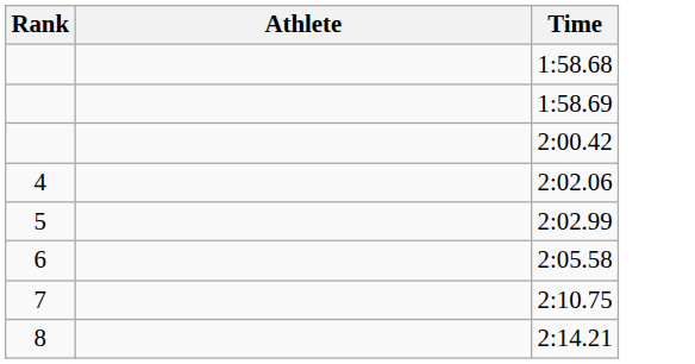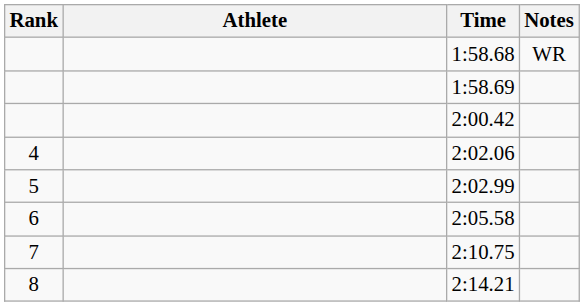+ column: Notes | WR
